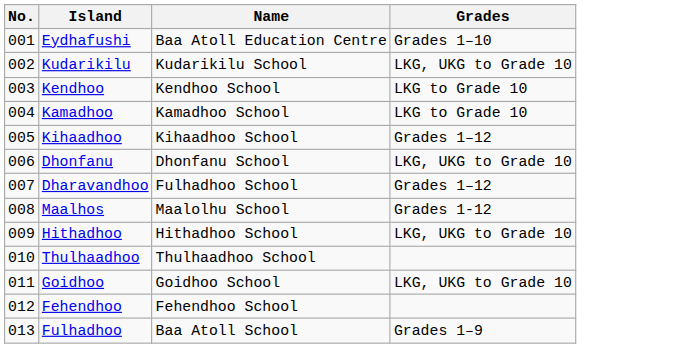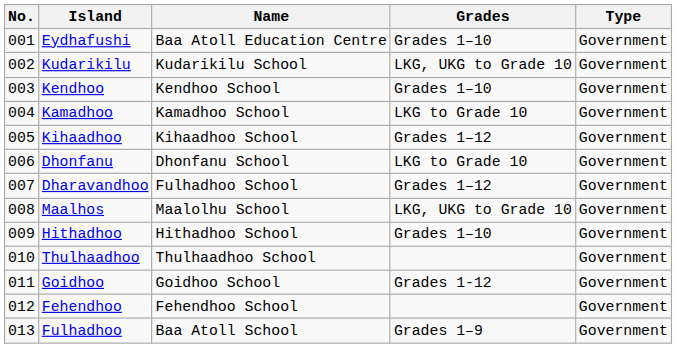+ column: Type | Government | Government | Government | Government | Government | Government | Government | Government | Government | Government | Government | Government | Government
Kendhoo | Grades: LKG to Grade 10 -> Grades 1–10
Dhonfanu | Grades: LKG, UKG to Grade 10 -> LKG to Grade 10
Maalhos | Grades: Grades 1-12 -> LKG, UKG to Grade 10
Hithadhoo | Grades: LKG, UKG to Grade 10 -> Grades 1–10
Goidhoo | Grades: LKG, UKG to Grade 10 -> Grades 1-12
